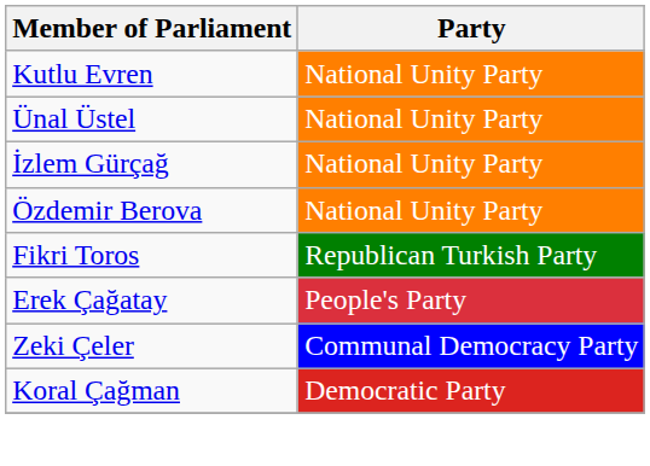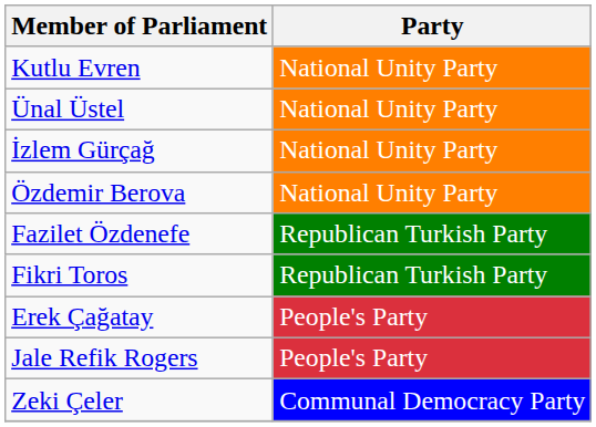+ row: Fazilet Özdenefe | Republican Turkish Party
+ row: Jale Refik Rogers | People's Party
- row: Koral Çağman | Democratic Party
